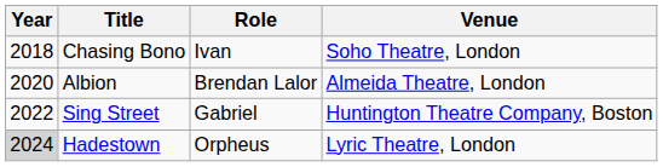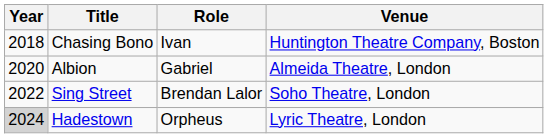Chasing Bono | Venue: Soho Theatre, London -> Huntington Theatre Company, Boston
Albion | Role: Brendan Lalor -> Gabriel
Sing Street | Role: Gabriel -> Brendan Lalor
Sing Street | Venue: Huntington Theatre Company, Boston -> Soho Theatre, London
